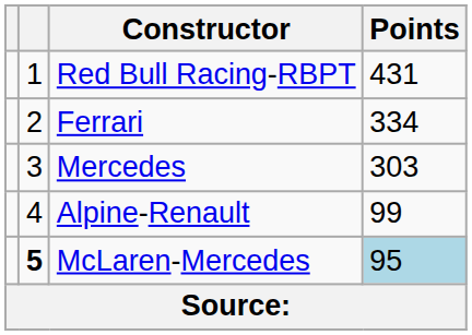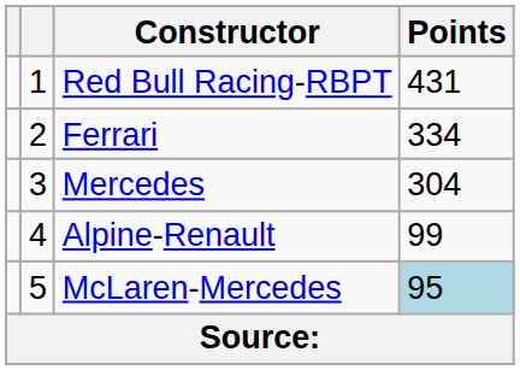Mercedes | Points: 303 -> 304
McLaren-Mercedes | column 2: bold -> normal
